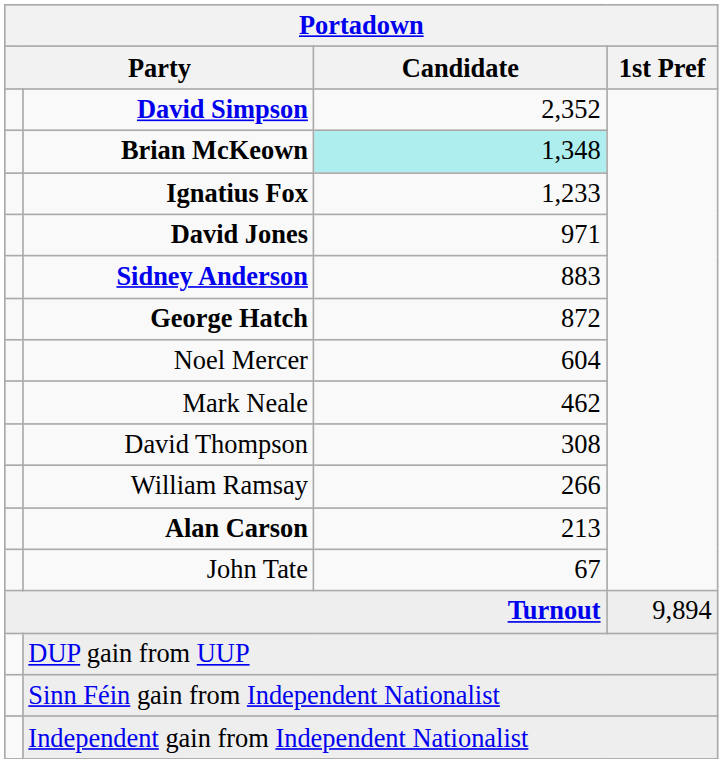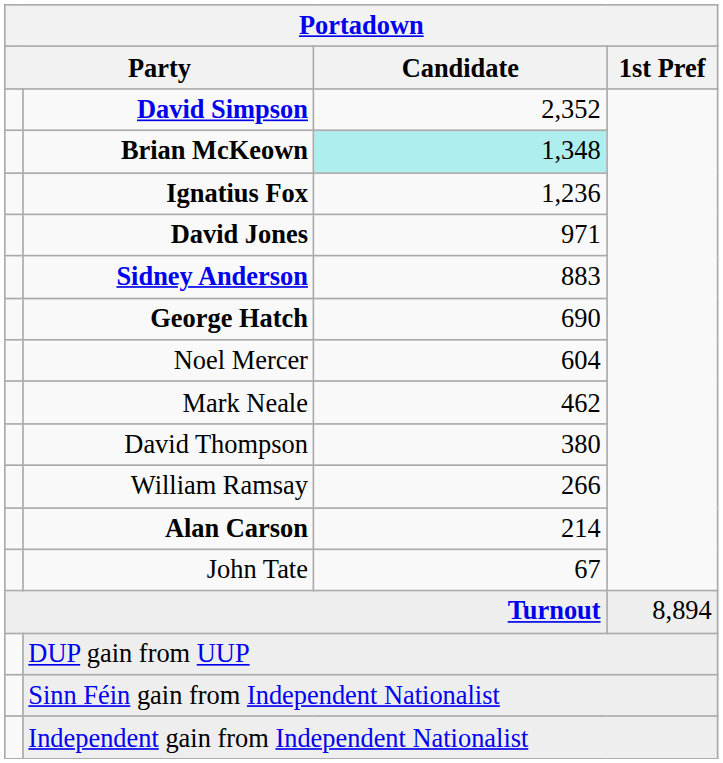Ignatius Fox | Candidate: 1,233 -> 1,236
George Hatch | Candidate: 872 -> 690
David Thompson | Candidate: 308 -> 380
Alan Carson | Candidate: 213 -> 214
Turnout | 1st Pref: 9,894 -> 8,894
